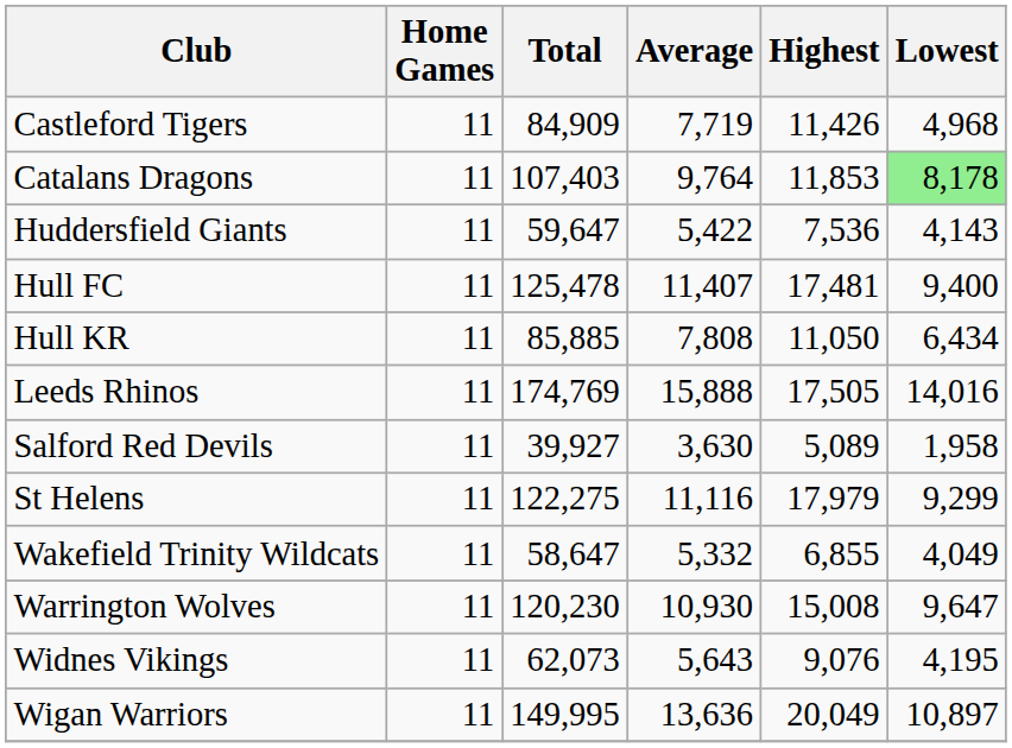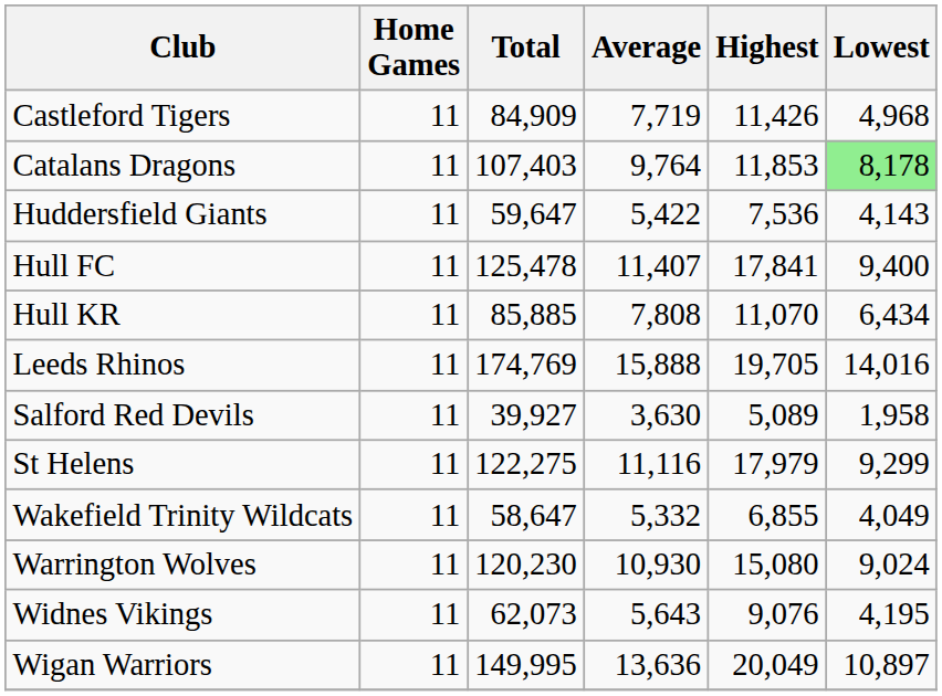Hull FC | Highest: 17,481 -> 17,841
Hull KR | Highest: 11,050 -> 11,070
Leeds Rhinos | Highest: 17,505 -> 19,705
Warrington Wolves | Highest: 15,008 -> 15,080
Warrington Wolves | Lowest: 9,647 -> 9,024
